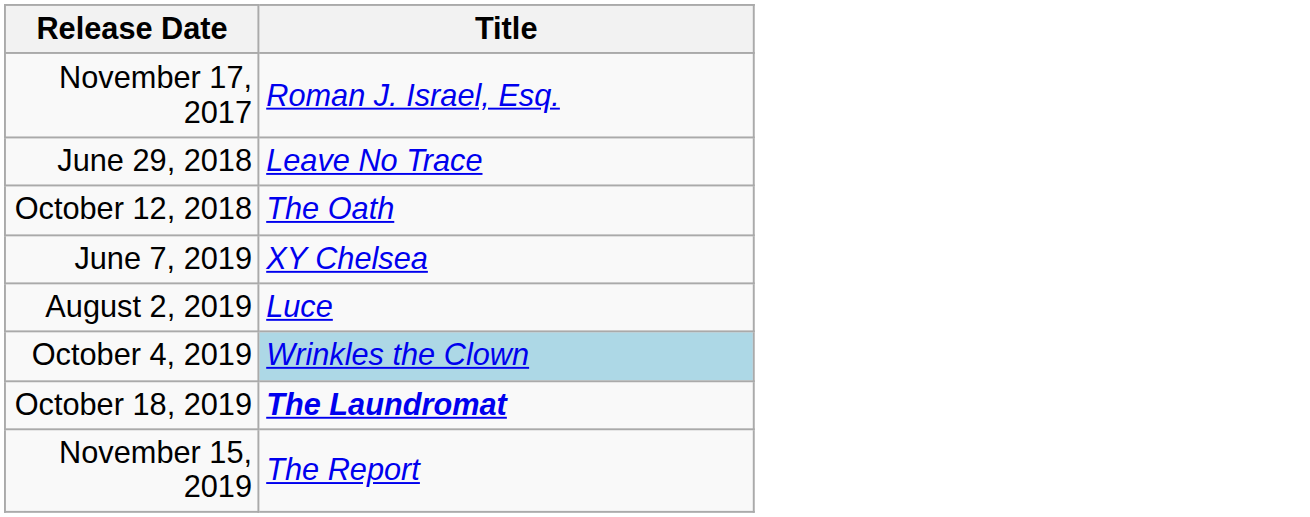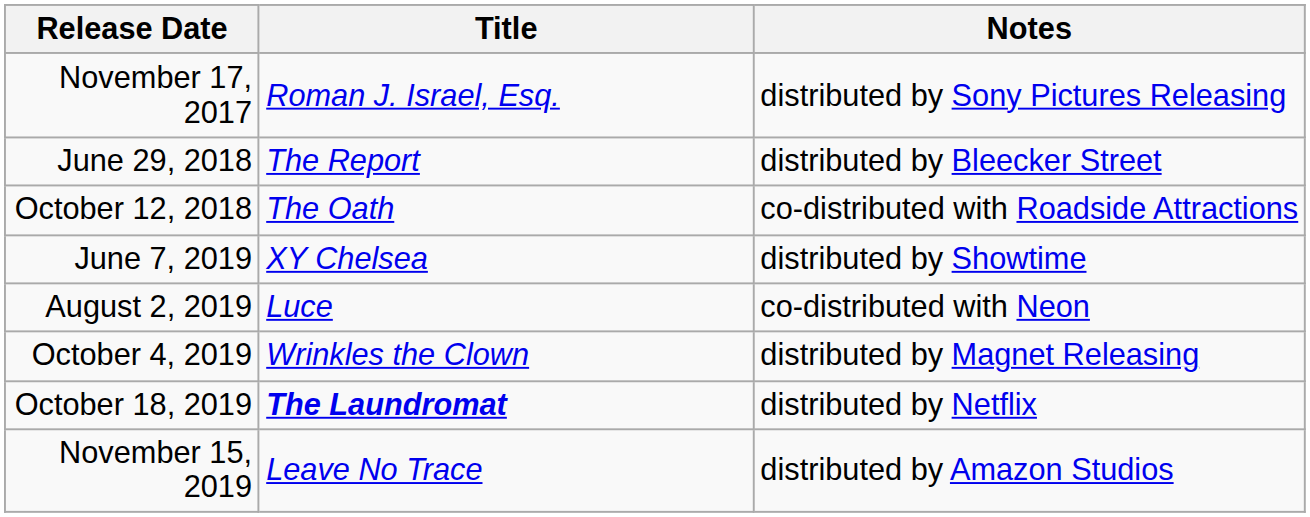+ column: Notes | distributed by Sony Pictures Releasing | distributed by Bleecker Street | co-distributed with Roadside Attractions | distributed by Showtime | co-distributed with Neon | distributed by Magnet Releasing | distributed by Netflix | distributed by Amazon Studios
June 29, 2018 | Title: Leave No Trace -> The Report
October 4, 2019 | Title: lightblue background -> no background
November 15, 2019 | Title: The Report -> Leave No Trace
